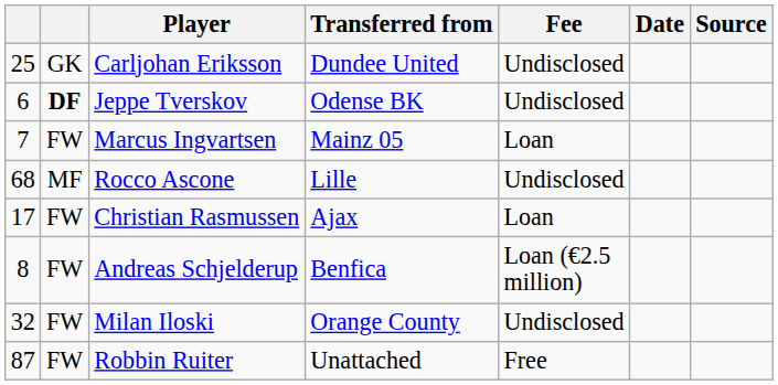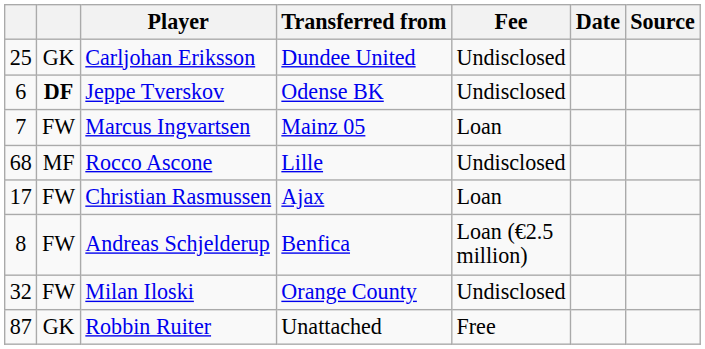Robbin Ruiter | column 2: FW -> GK
